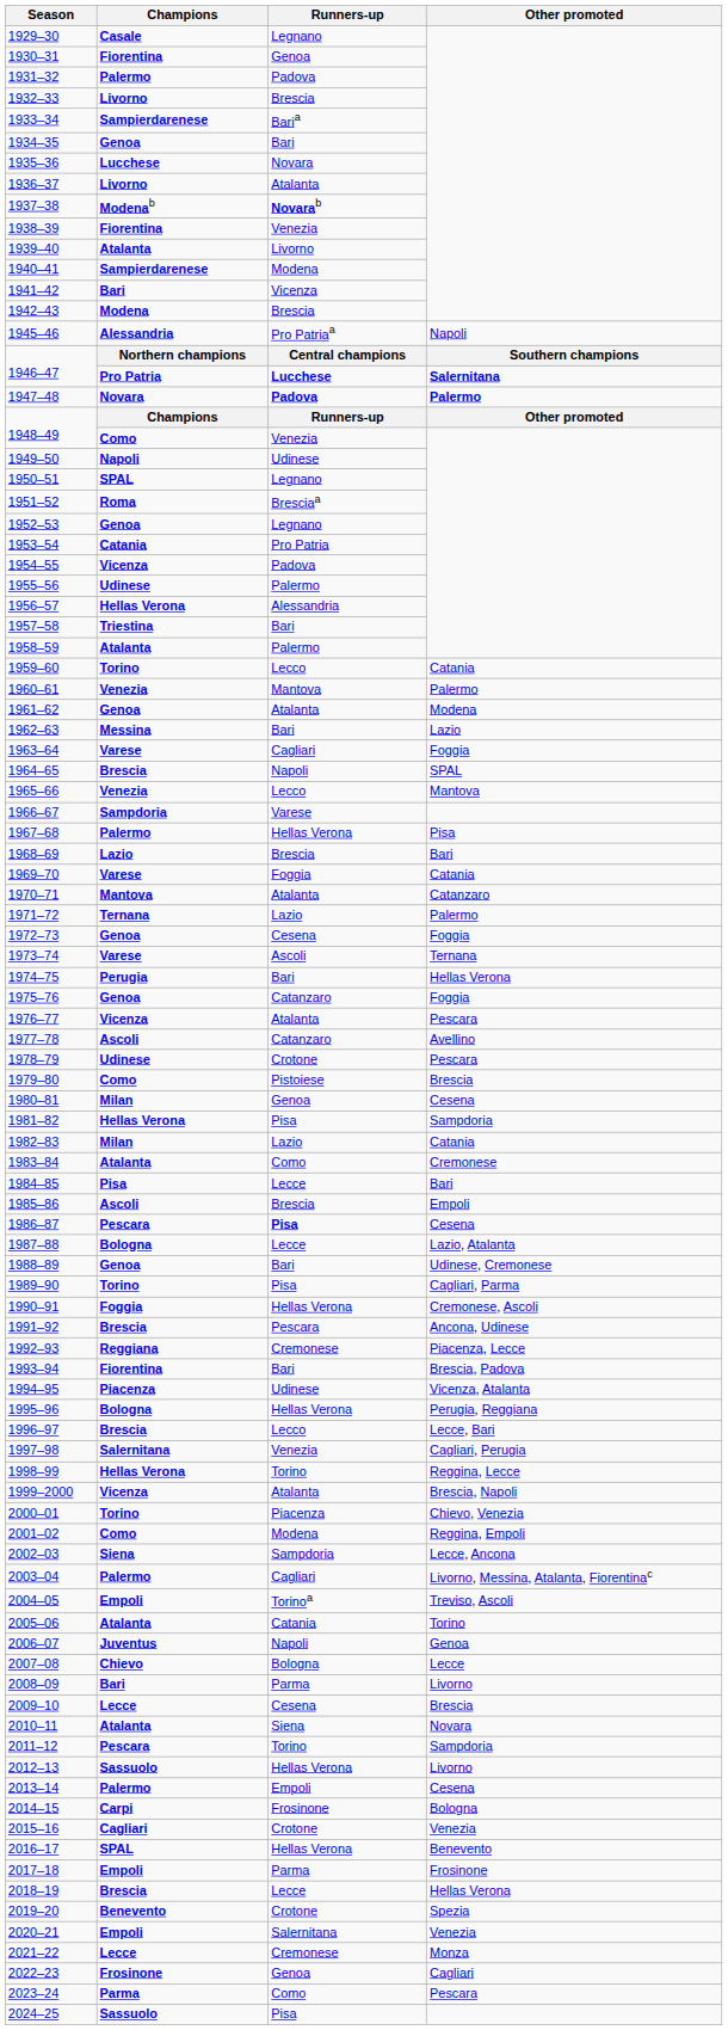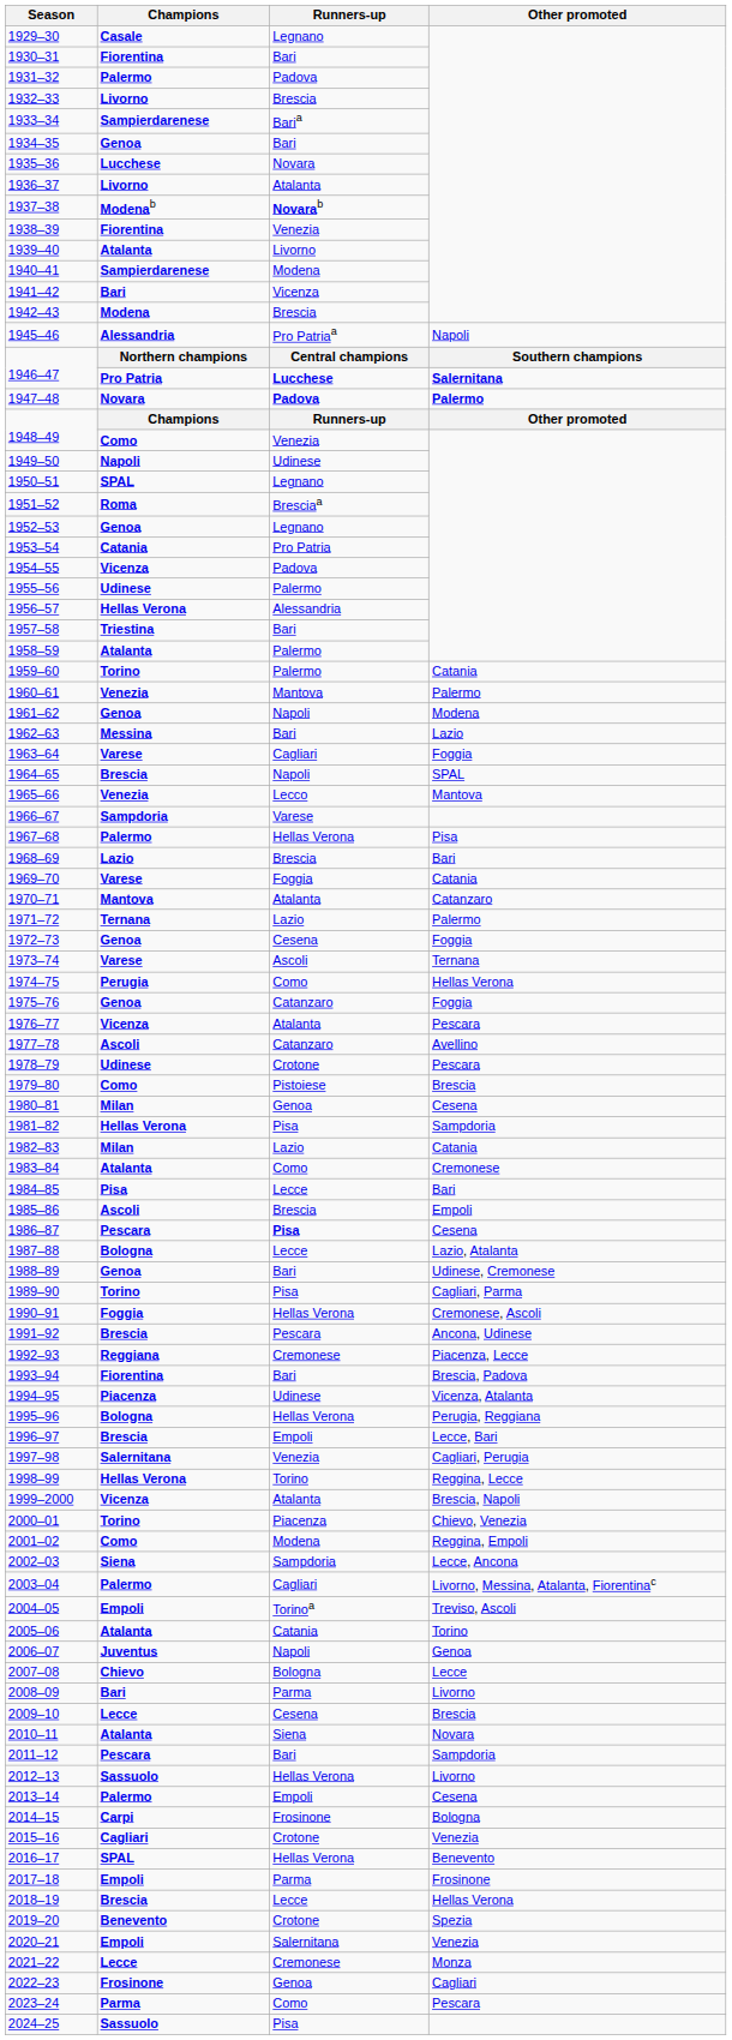1930–31 | Runners-up: Genoa -> Bari
1959–60 | Runners-up: Lecco -> Palermo
1961–62 | Runners-up: Atalanta -> Napoli
1974–75 | Runners-up: Bari -> Como
1996–97 | Runners-up: Lecco -> Empoli
2011–12 | Runners-up: Torino -> Bari
